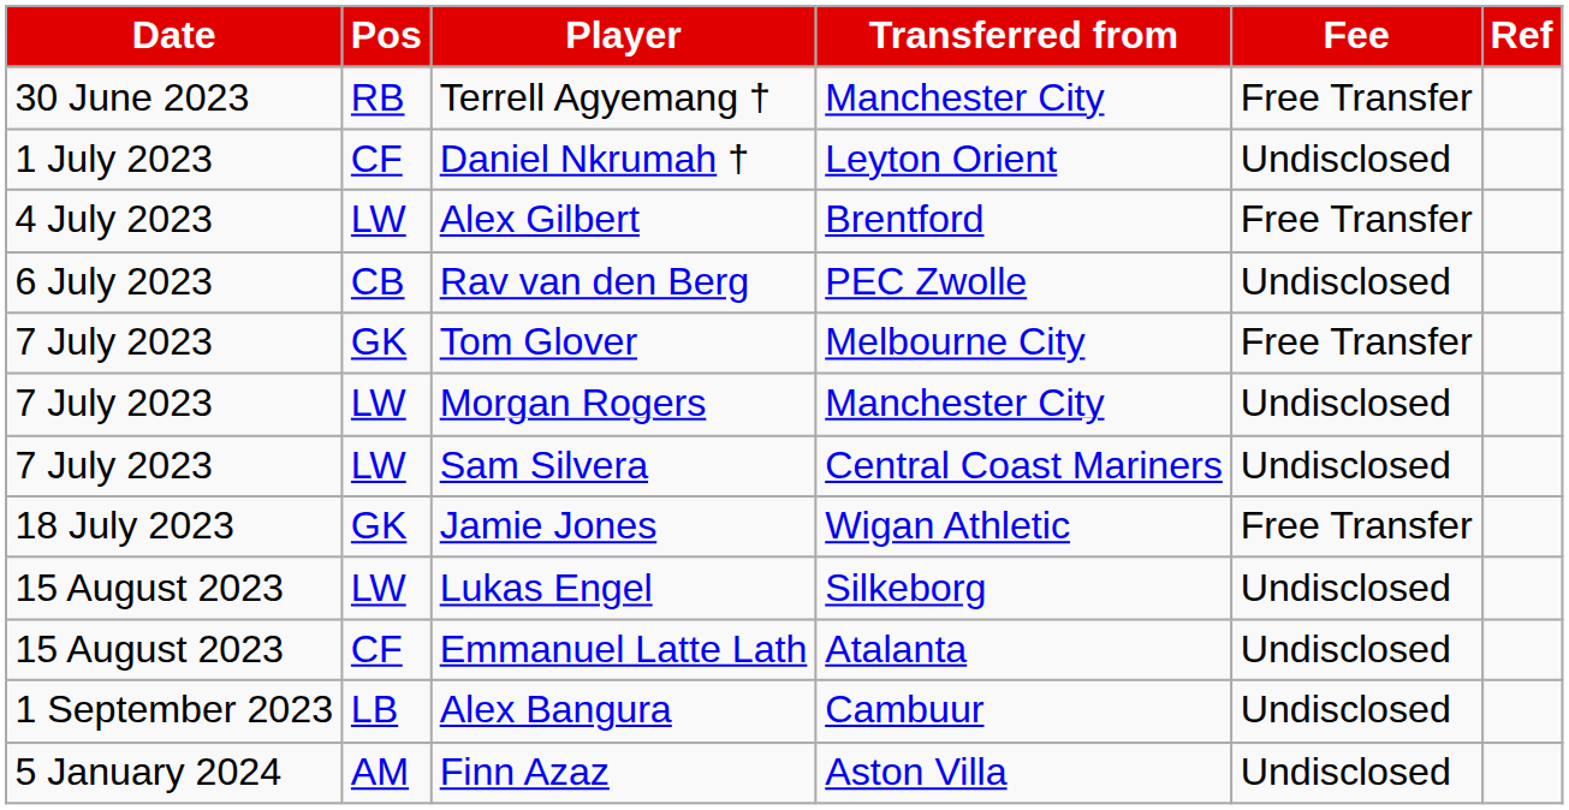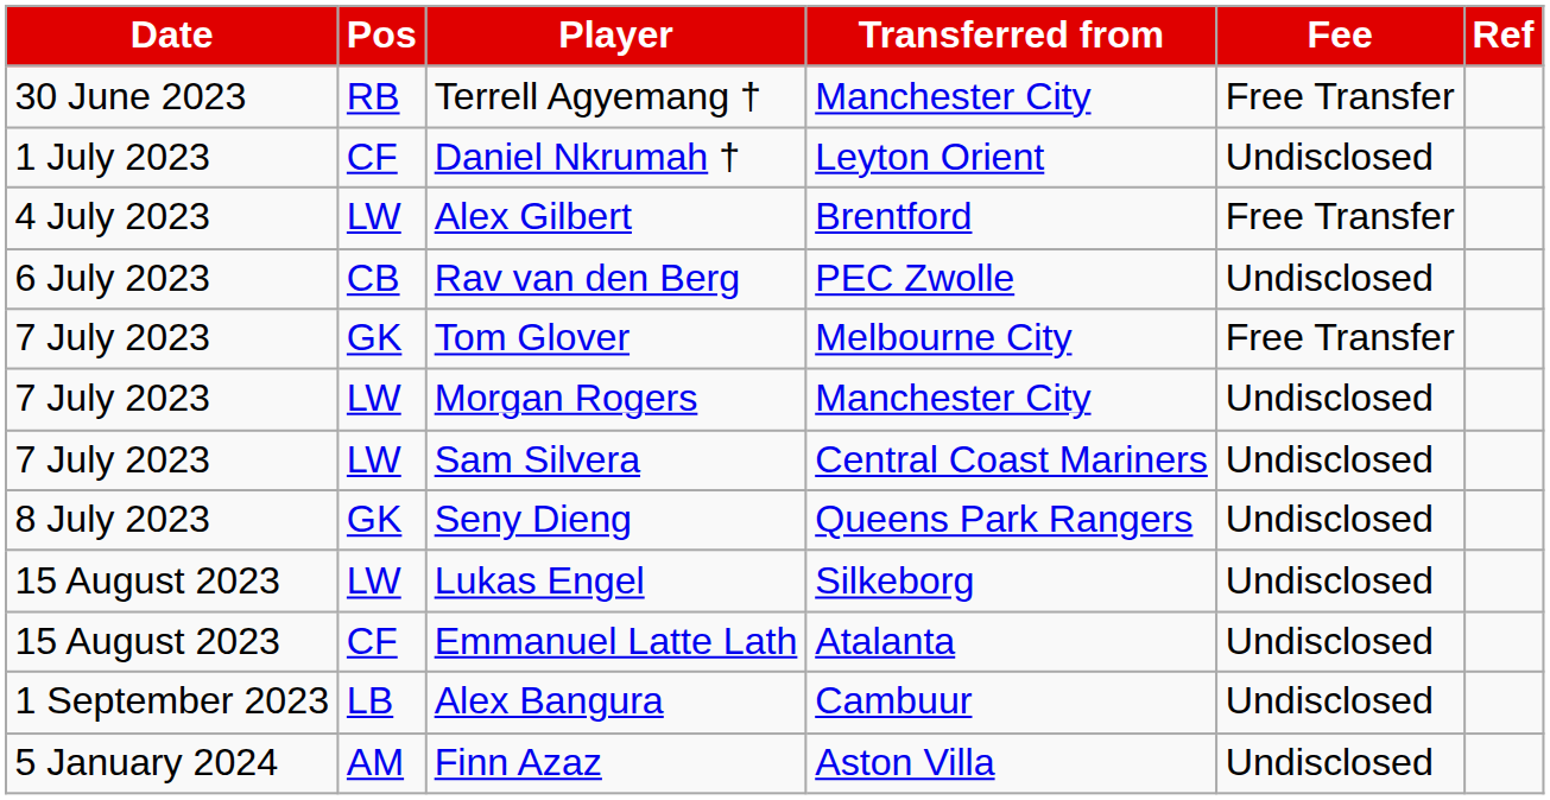+ row: 8 July 2023 | GK | Seny Dieng | Queens Park Rangers | Undisclosed
- row: 18 July 2023 | GK | Jamie Jones | Wigan Athletic | Free Transfer
